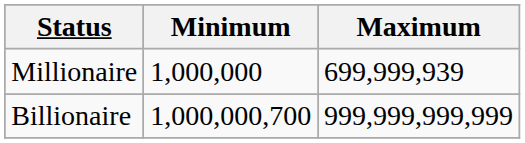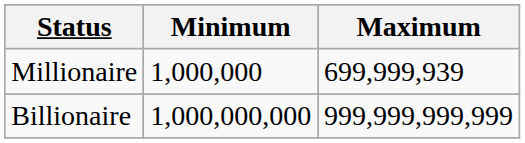Billionaire | Minimum: 1,000,000,700 -> 1,000,000,000
